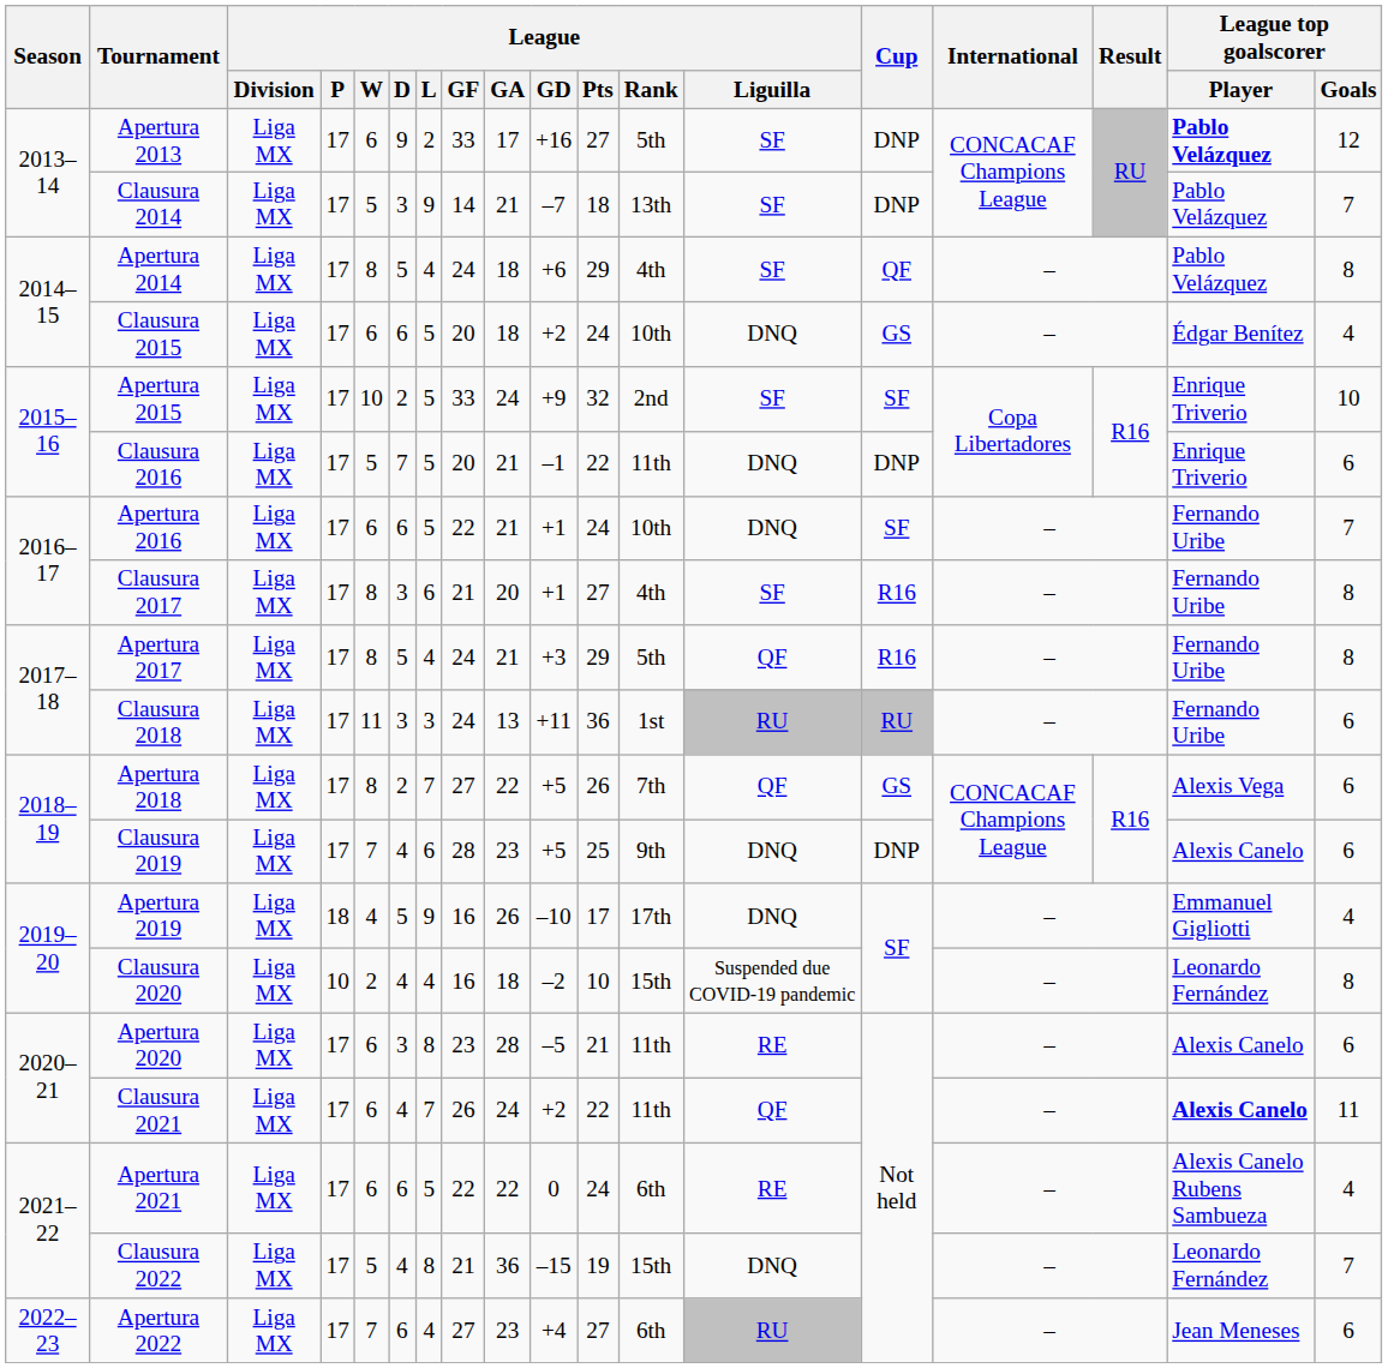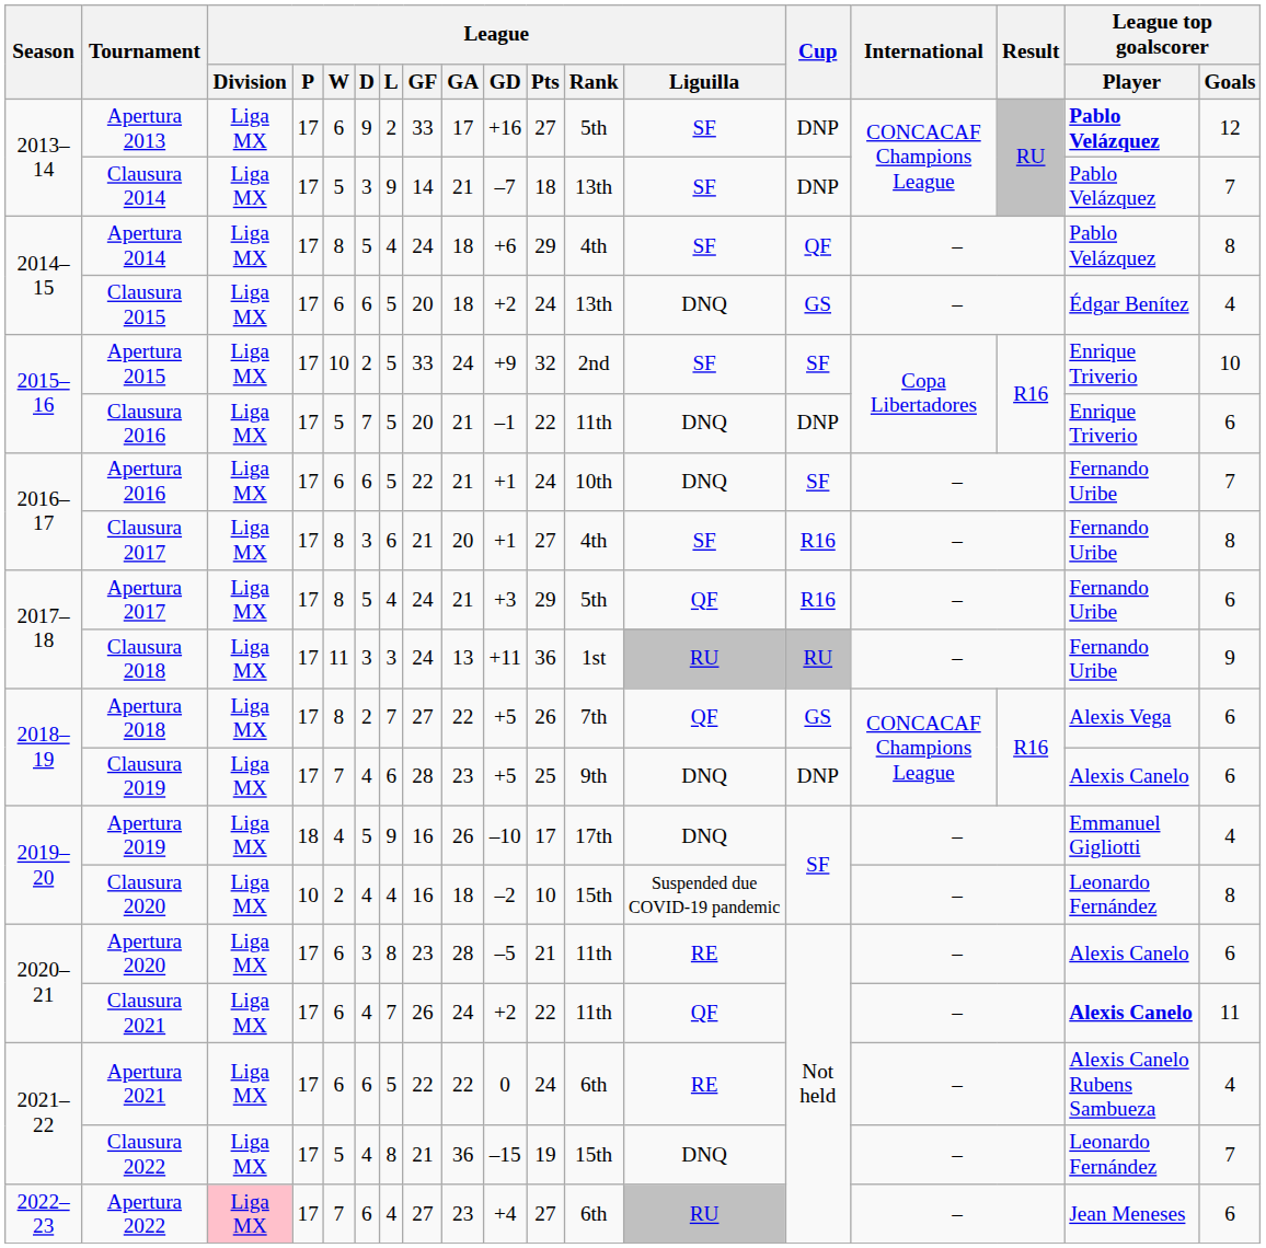Clausura 2015 | League / Rank: 10th -> 13th
Apertura 2017 | League top goalscorer / Goals: 8 -> 6
Clausura 2018 | League top goalscorer / Goals: 6 -> 9
Apertura 2022 | League / Division: no background -> pink background
